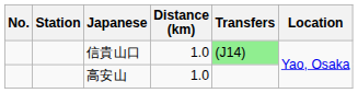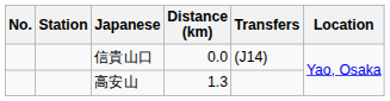信貴山口 | Distance (km): 1.0 -> 0.0
信貴山口 | Transfers: lightgreen background -> no background
高安山 | Distance (km): 1.0 -> 1.3
